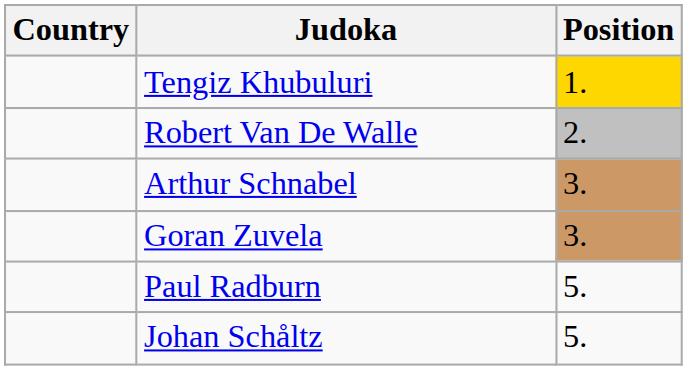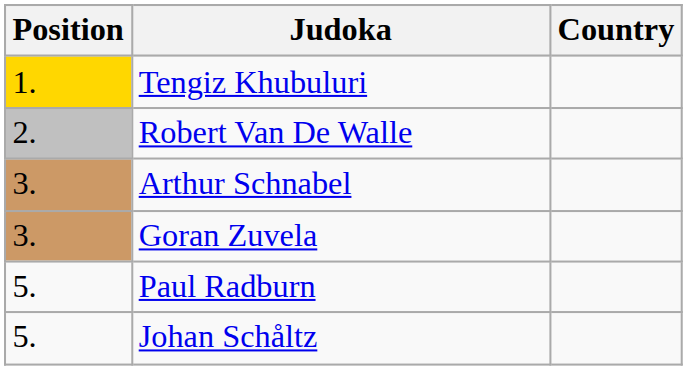columns swapped: Position <-> Country
